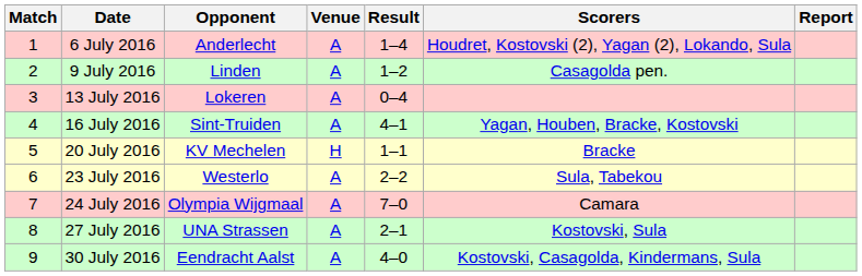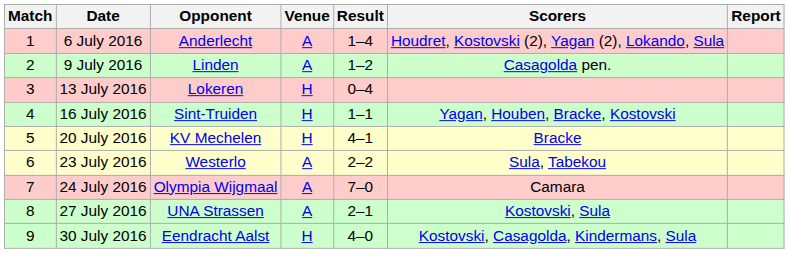13 July 2016 | Venue: A -> H
16 July 2016 | Venue: A -> H
16 July 2016 | Result: 4–1 -> 1–1
20 July 2016 | Result: 1–1 -> 4–1
30 July 2016 | Venue: A -> H
